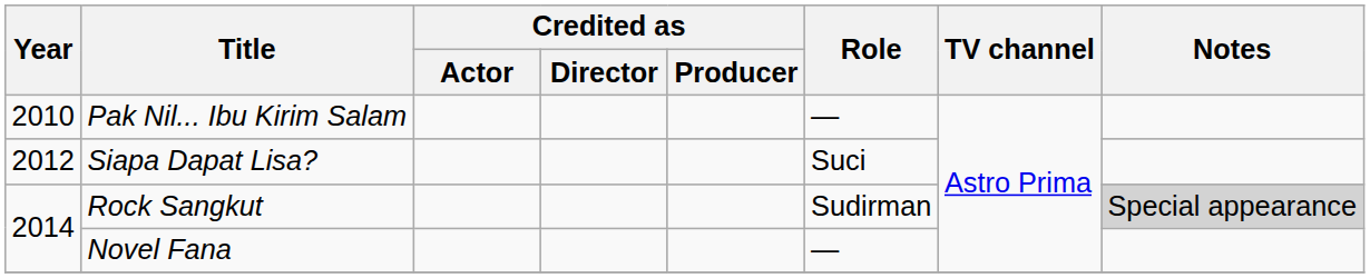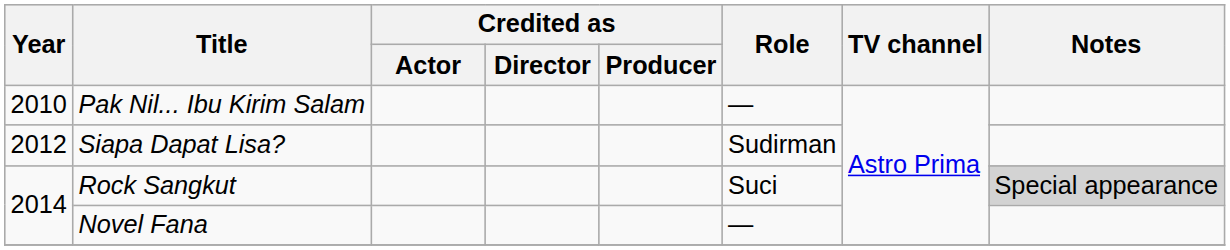Siapa Dapat Lisa? | Role: Suci -> Sudirman
Rock Sangkut | Role: Sudirman -> Suci
